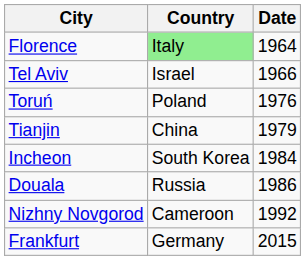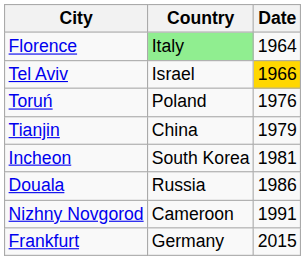Tel Aviv | Date: no background -> gold background
Incheon | Date: 1984 -> 1981
Nizhny Novgorod | Date: 1992 -> 1991
